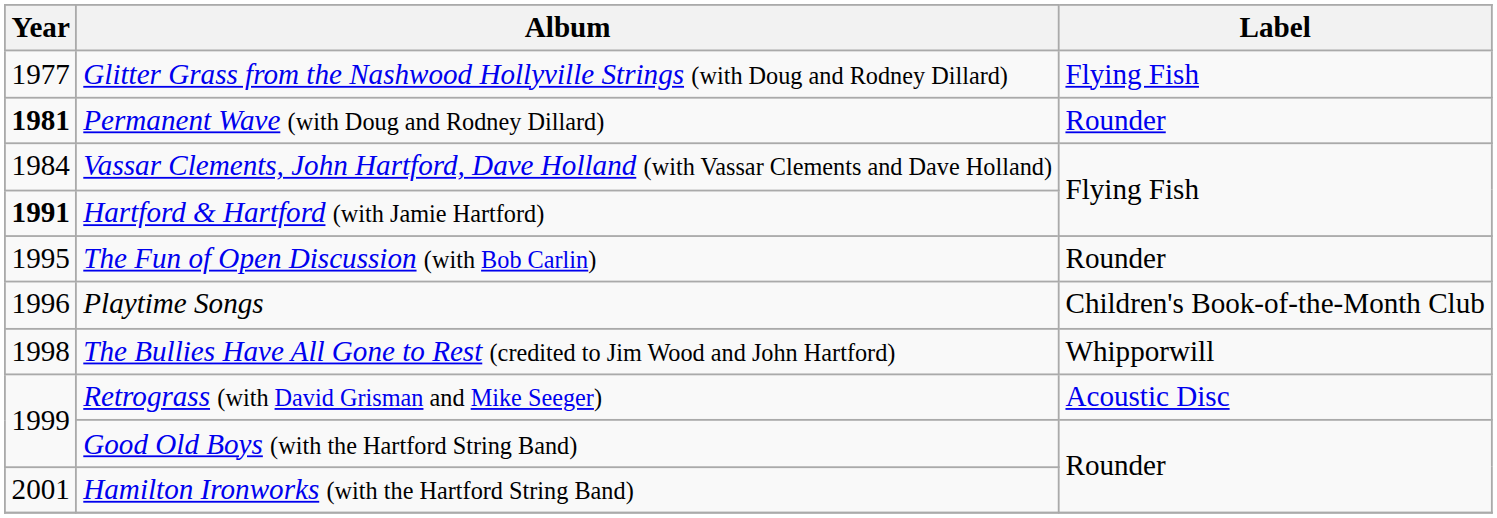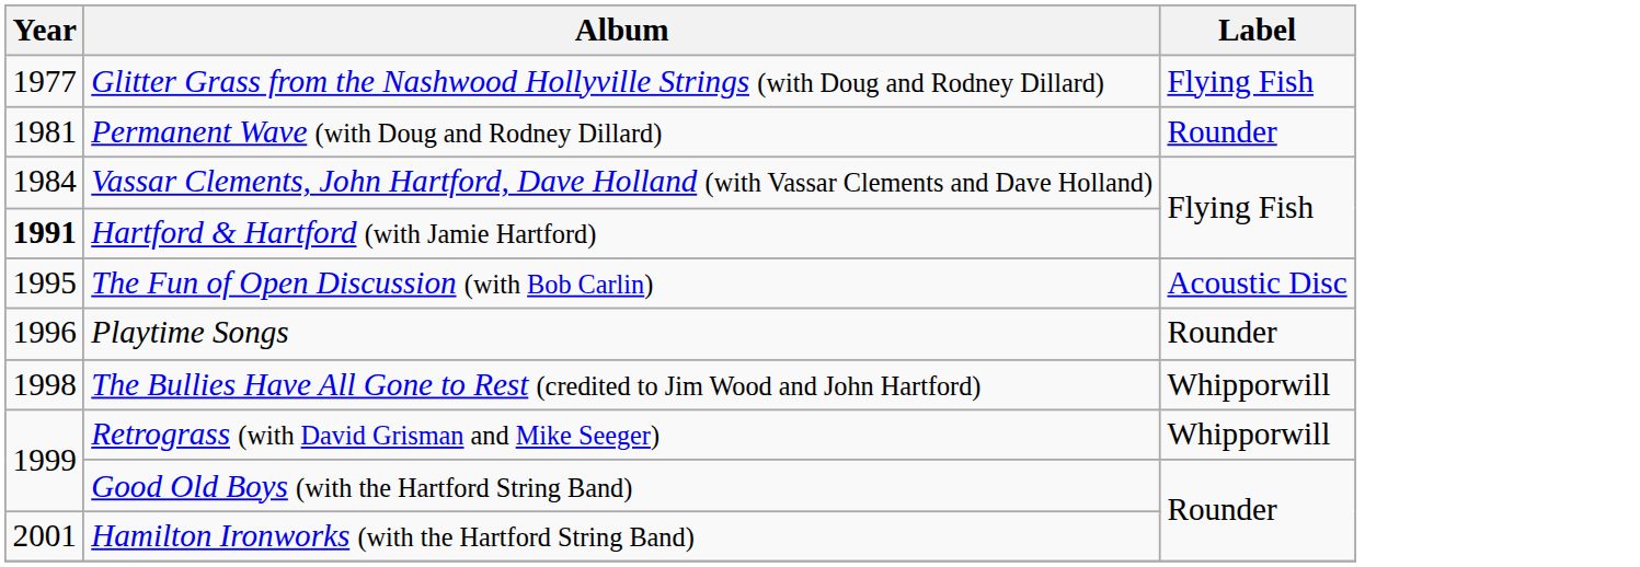Permanent Wave (with Doug and Rodney Dillard) | Year: bold -> normal
The Fun of Open Discussion (with Bob Carlin) | Label: Rounder -> Acoustic Disc
Playtime Songs | Label: Children's Book-of-the-Month Club -> Rounder
Retrograss (with David Grisman and Mike Seeger) | Label: Acoustic Disc -> Whipporwill
